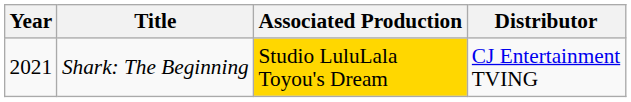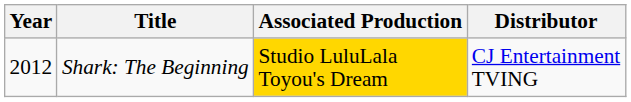Shark: The Beginning | Year: 2021 -> 2012
